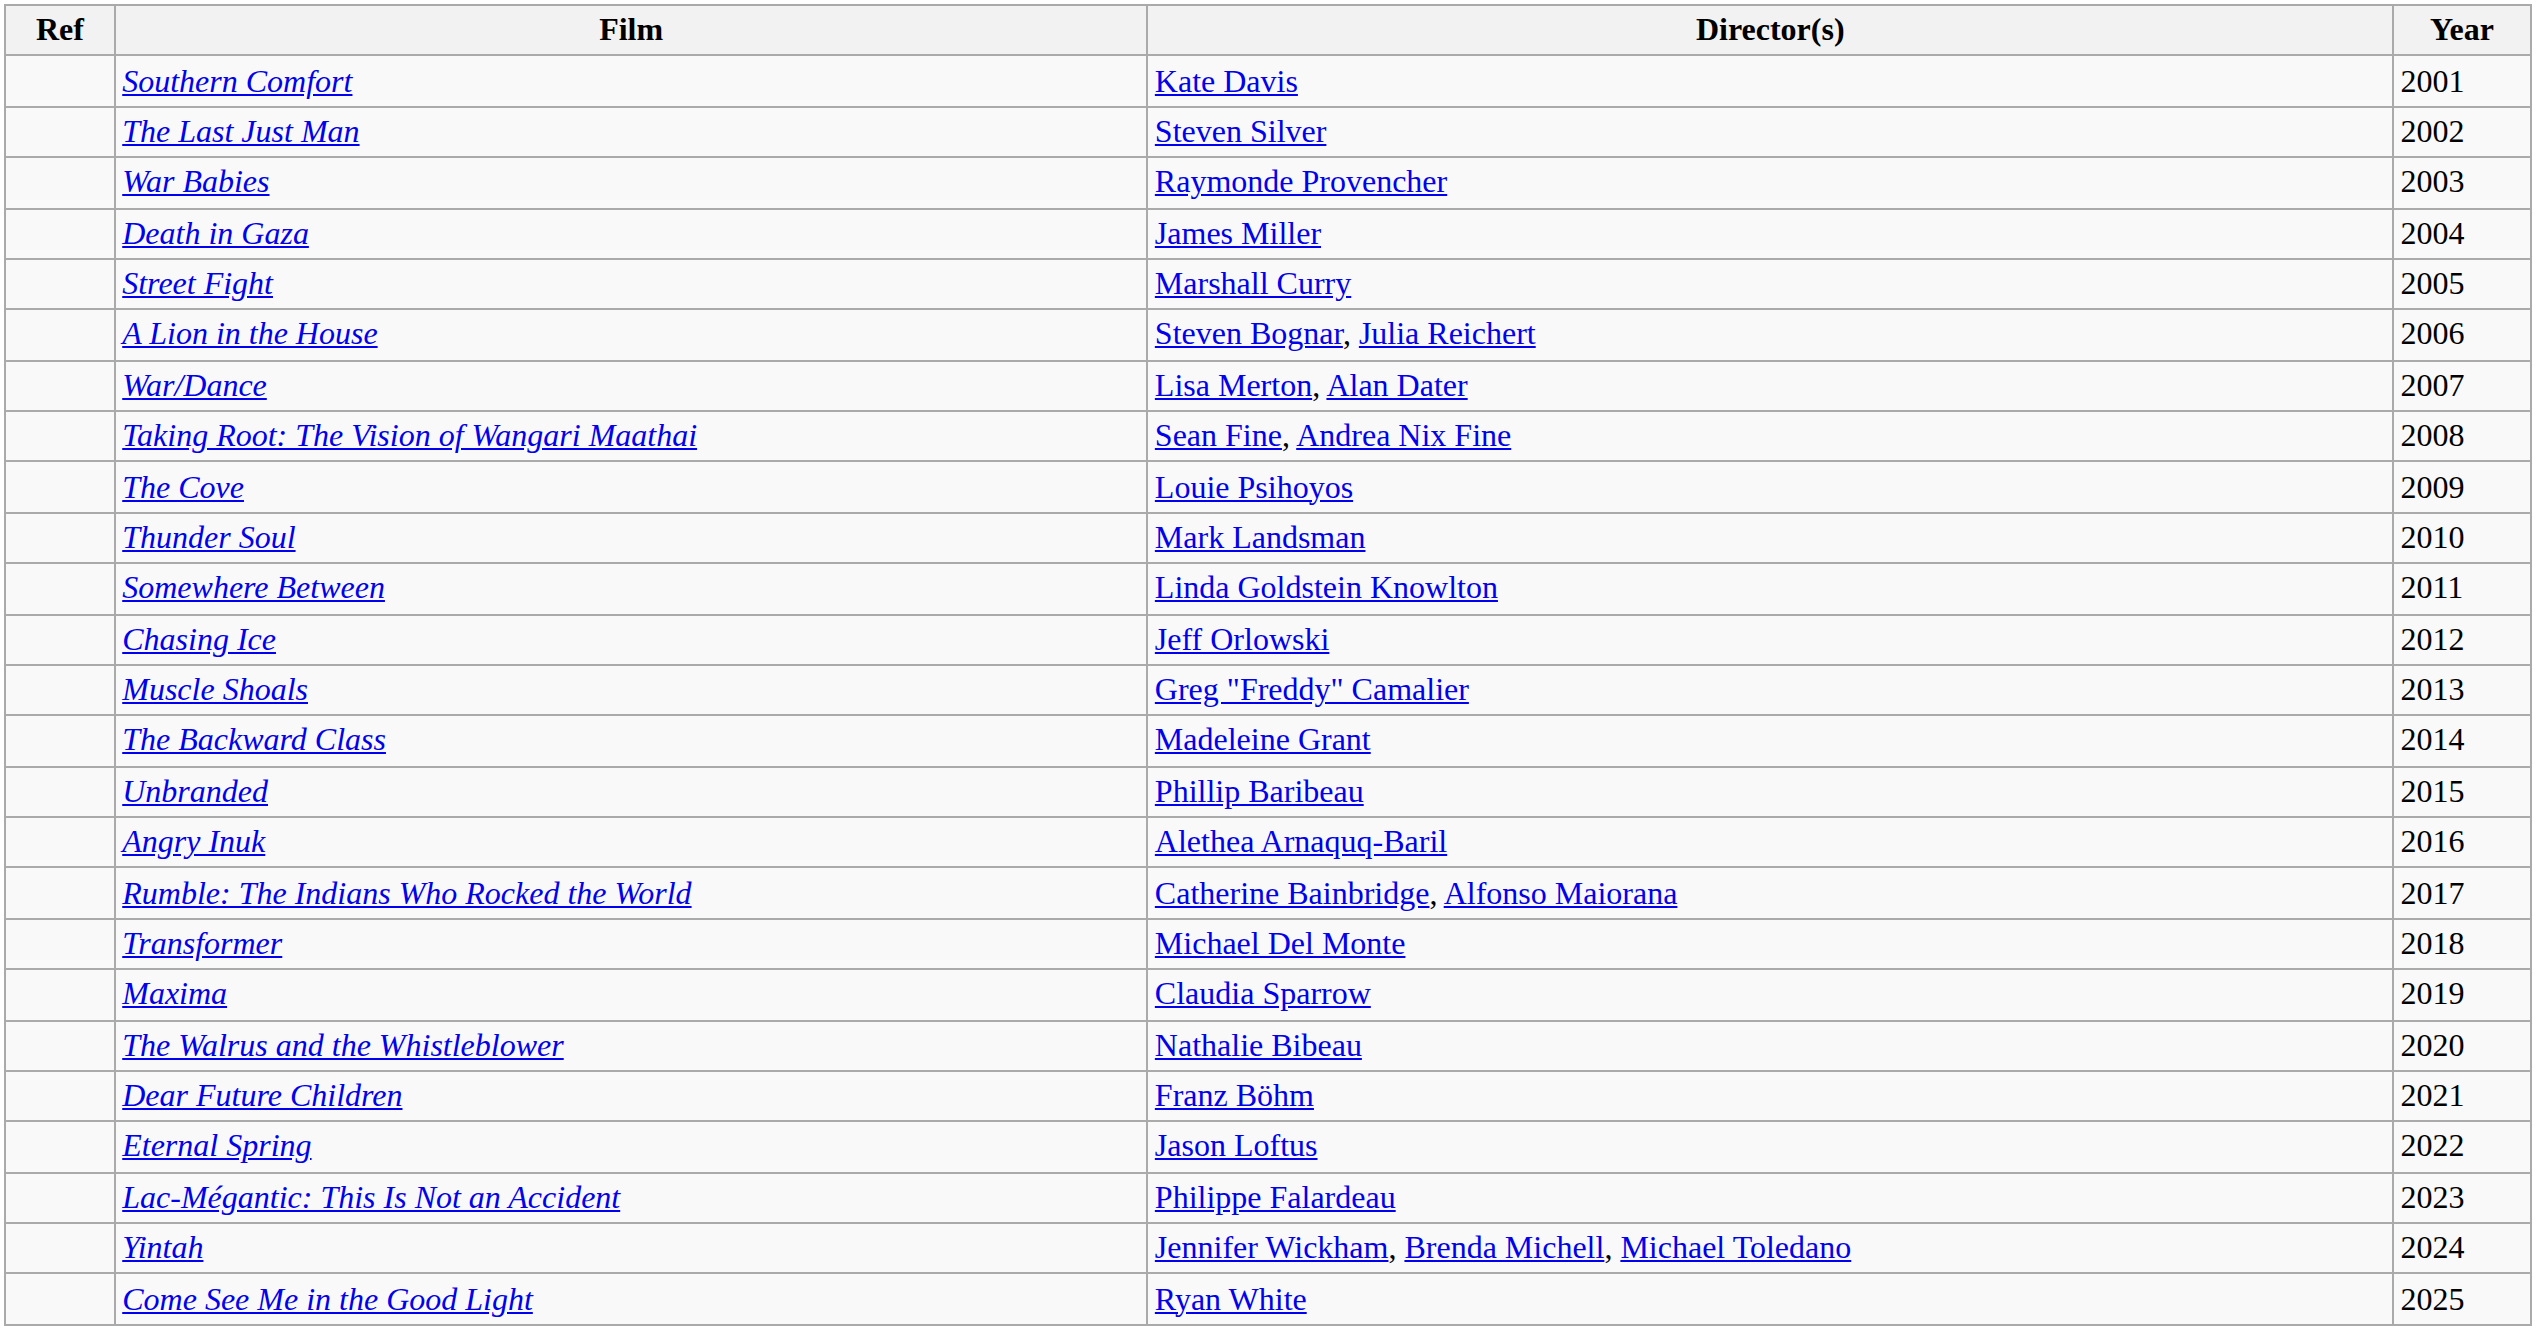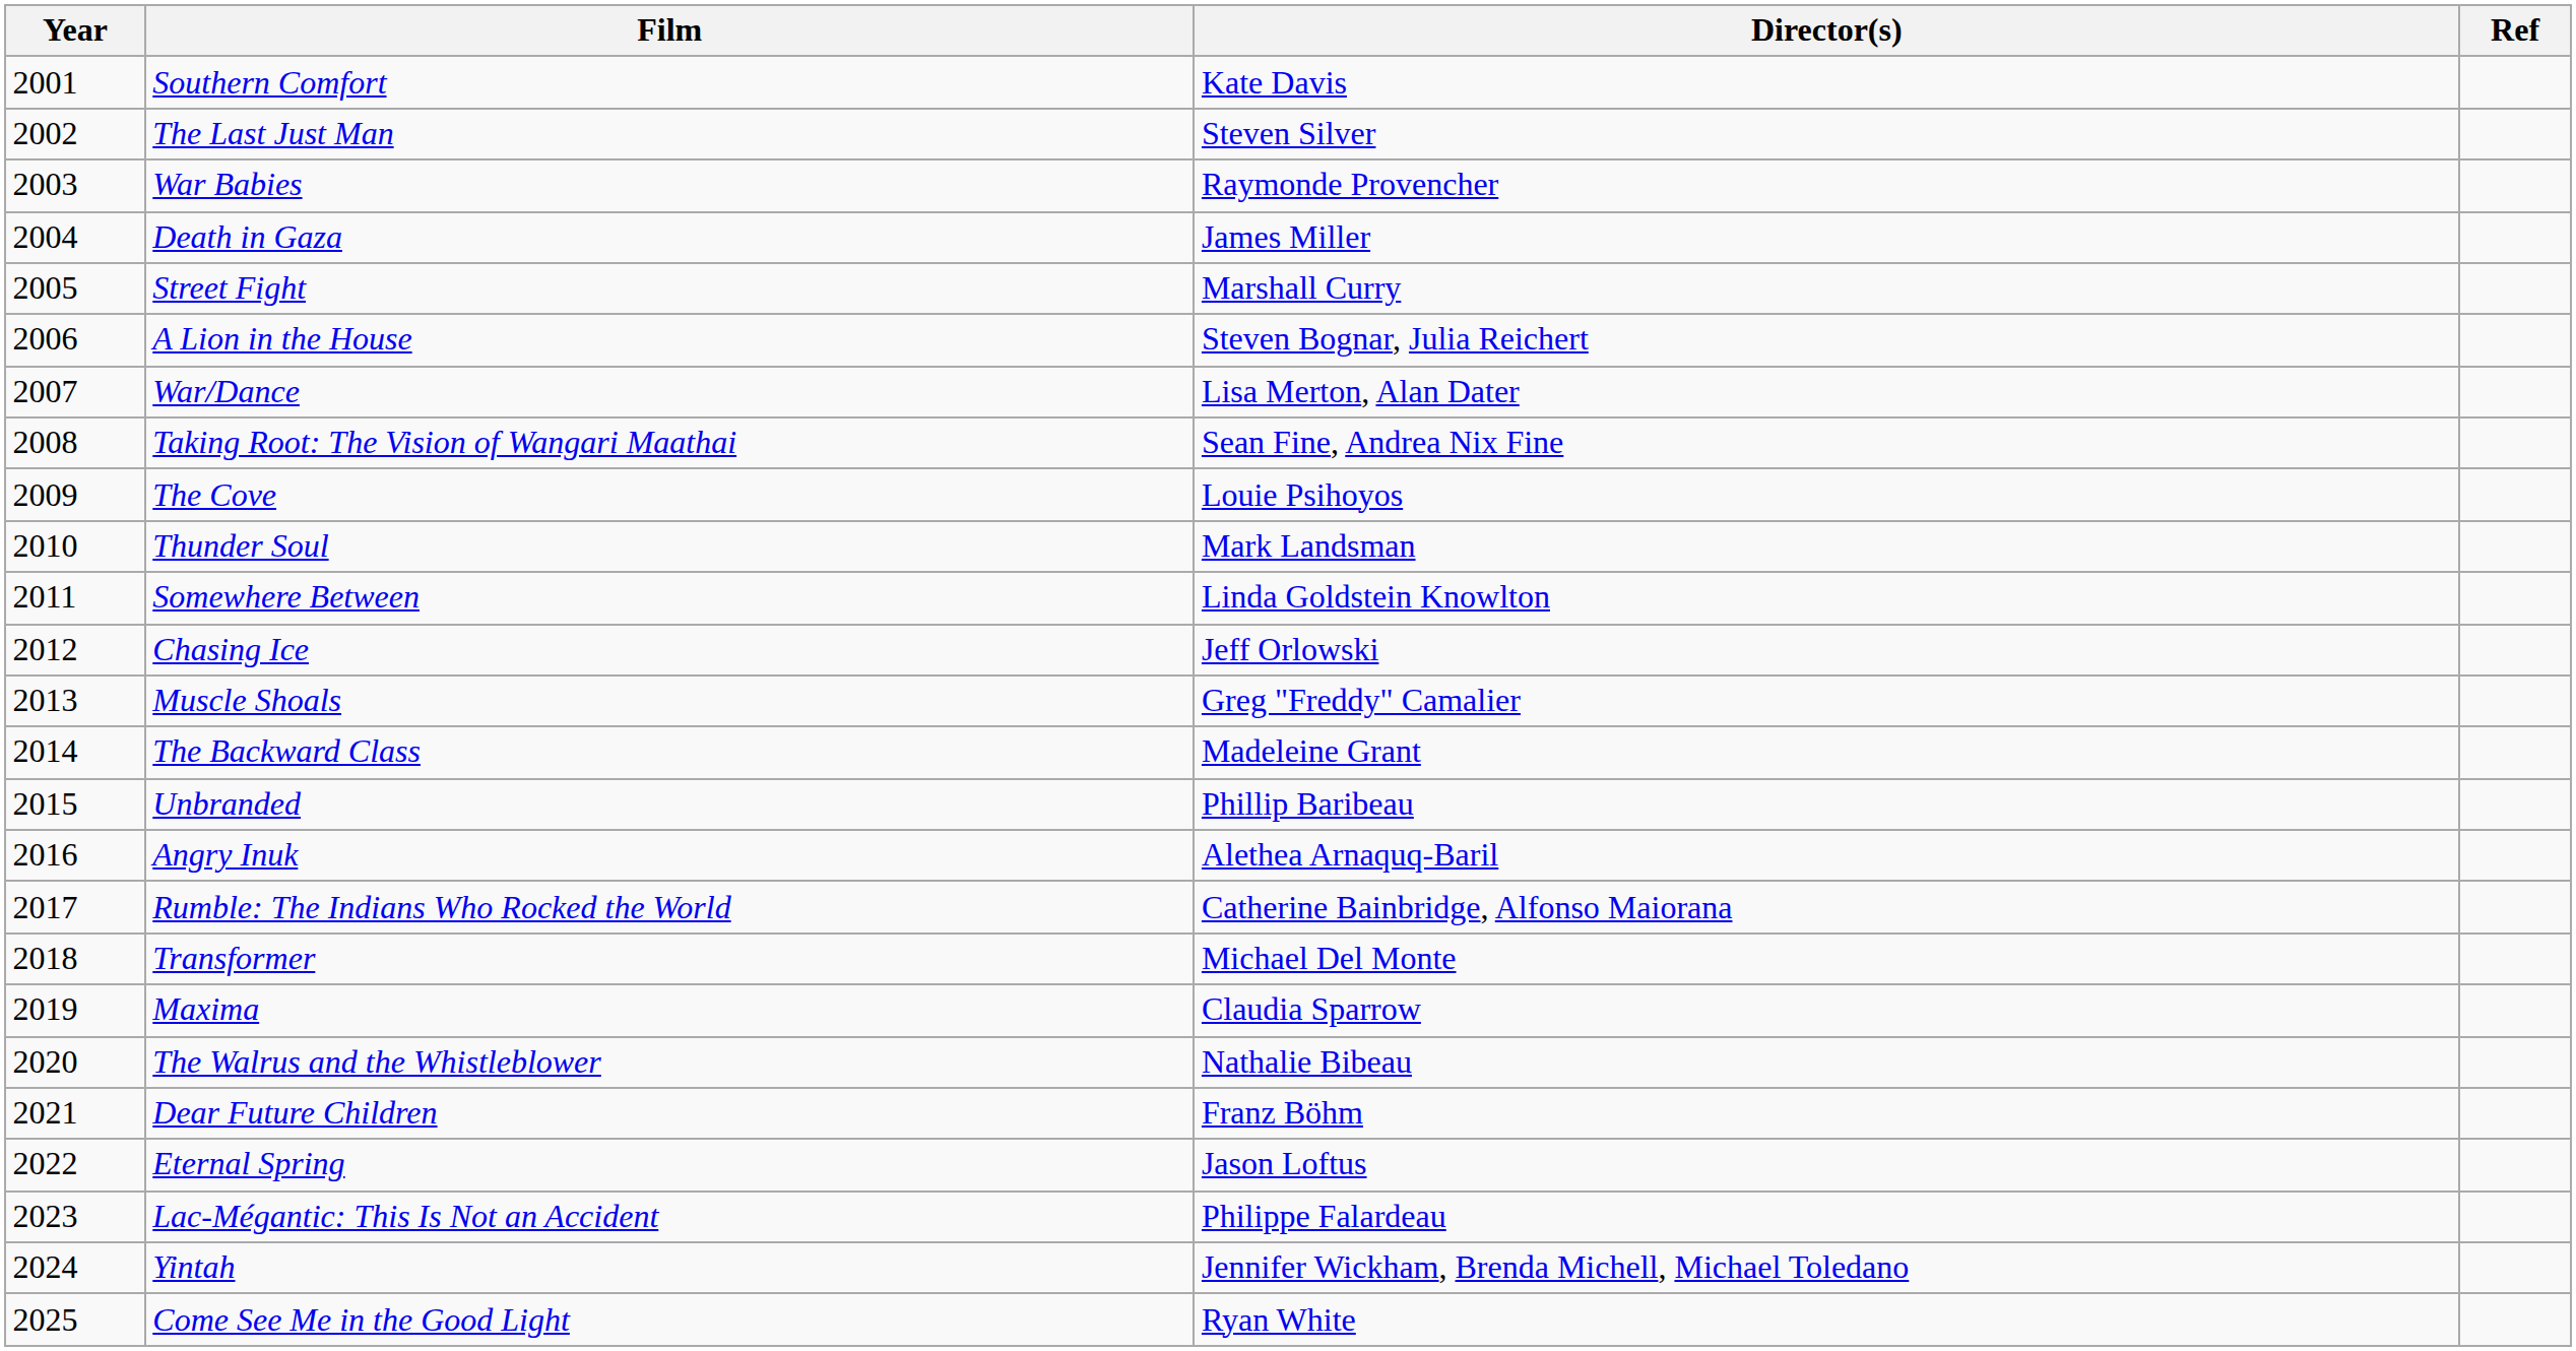columns swapped: Year <-> Ref
